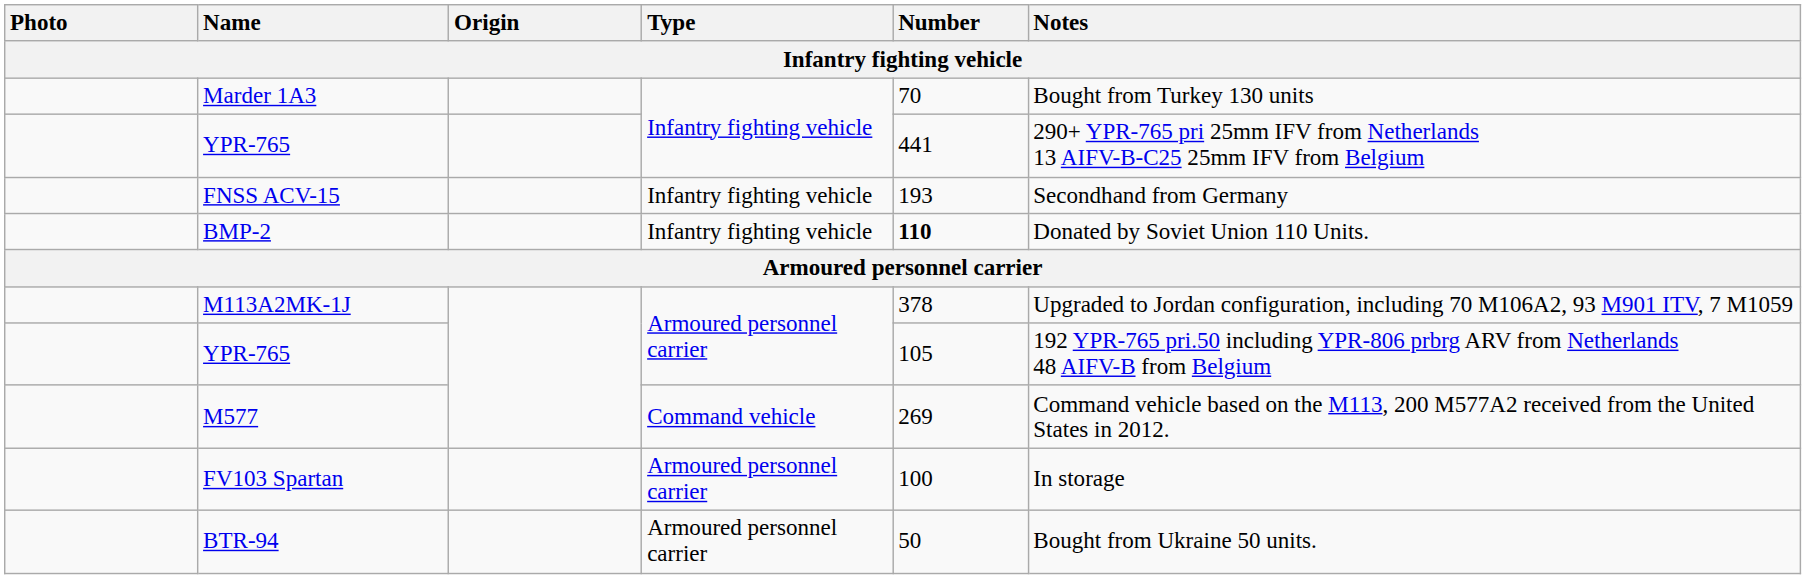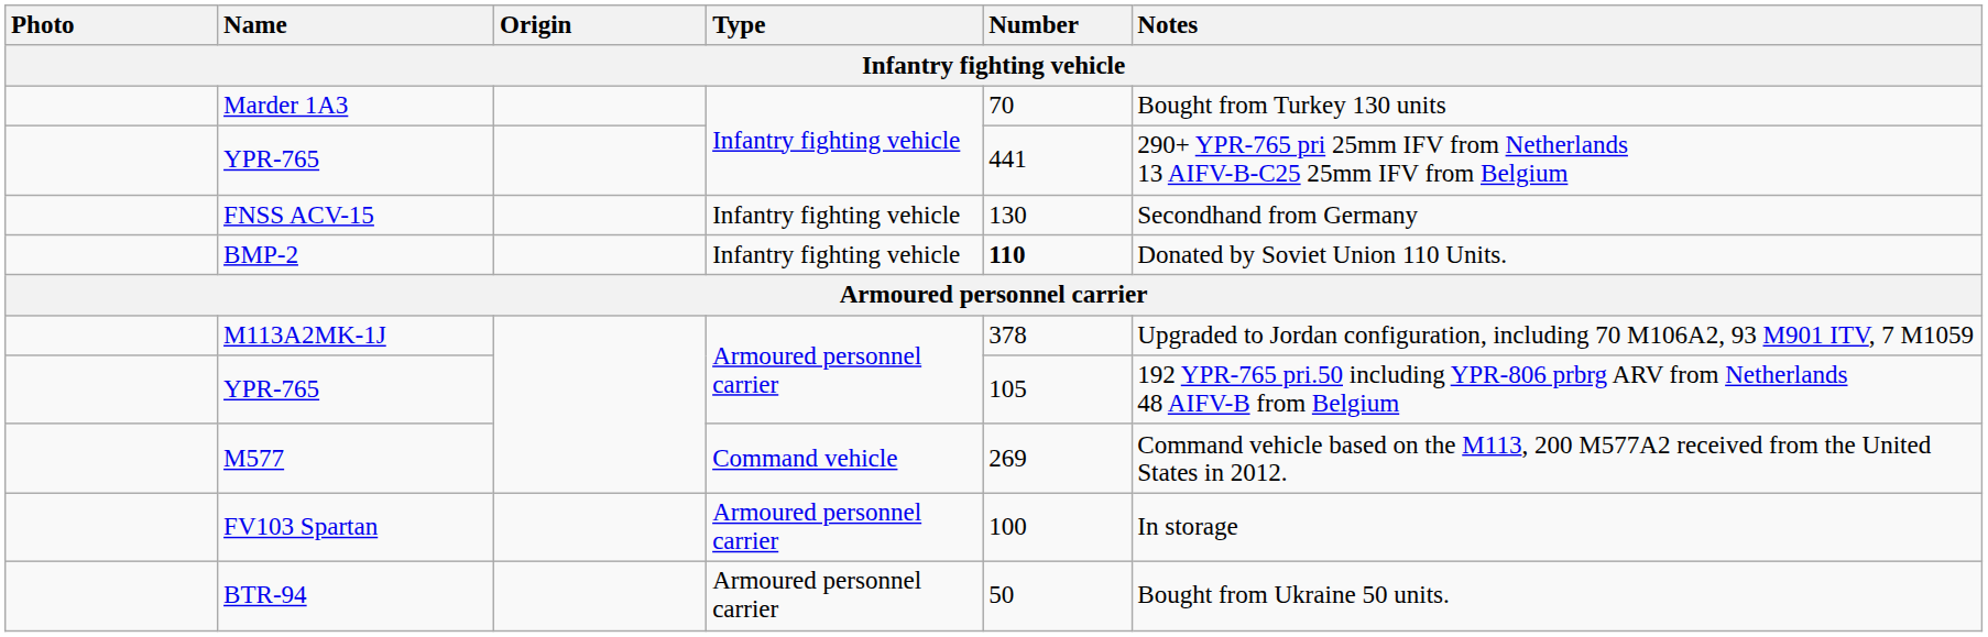FNSS ACV-15 | Number: 193 -> 130
